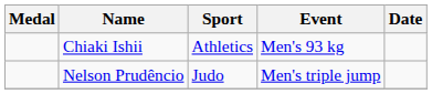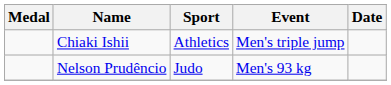Chiaki Ishii | Event: Men's 93 kg -> Men's triple jump
Nelson Prudêncio | Event: Men's triple jump -> Men's 93 kg
